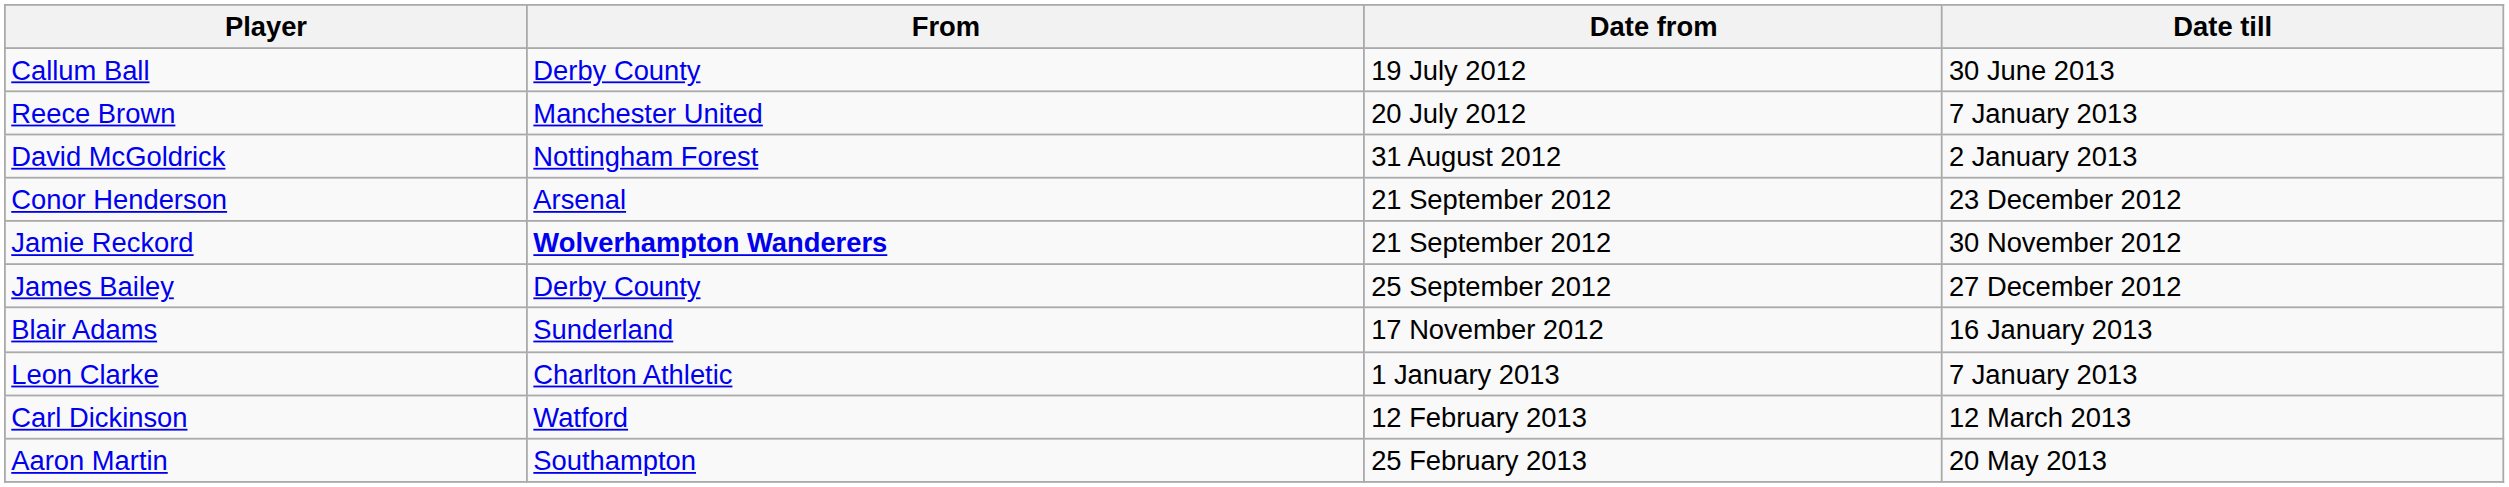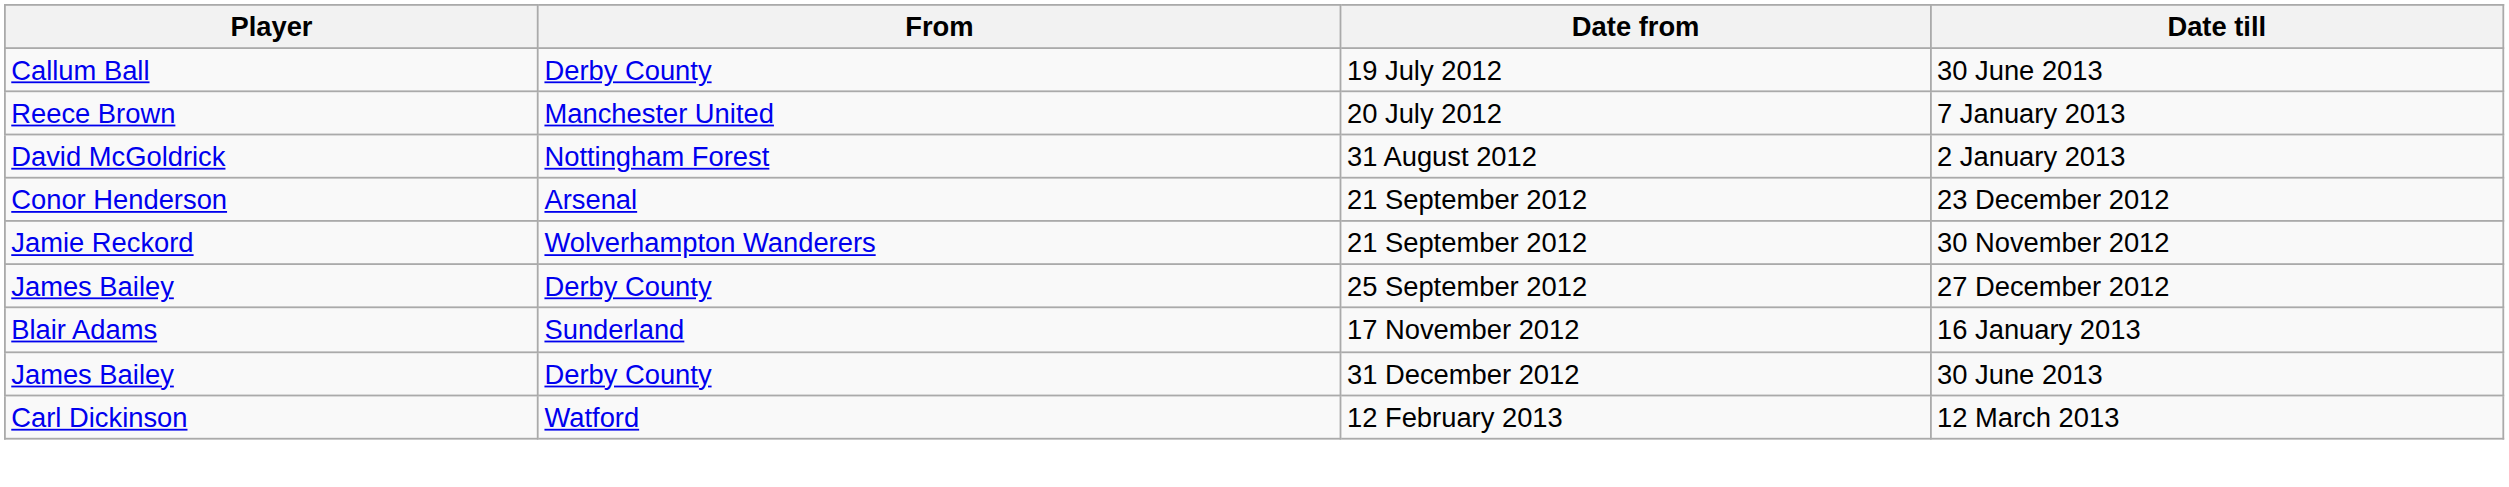Jamie Reckord | From: bold -> normal
+ row: James Bailey | Derby County | 31 December 2012 | 30 June 2013
- row: Leon Clarke | Charlton Athletic | 1 January 2013 | 7 January 2013
- row: Aaron Martin | Southampton | 25 February 2013 | 20 May 2013
